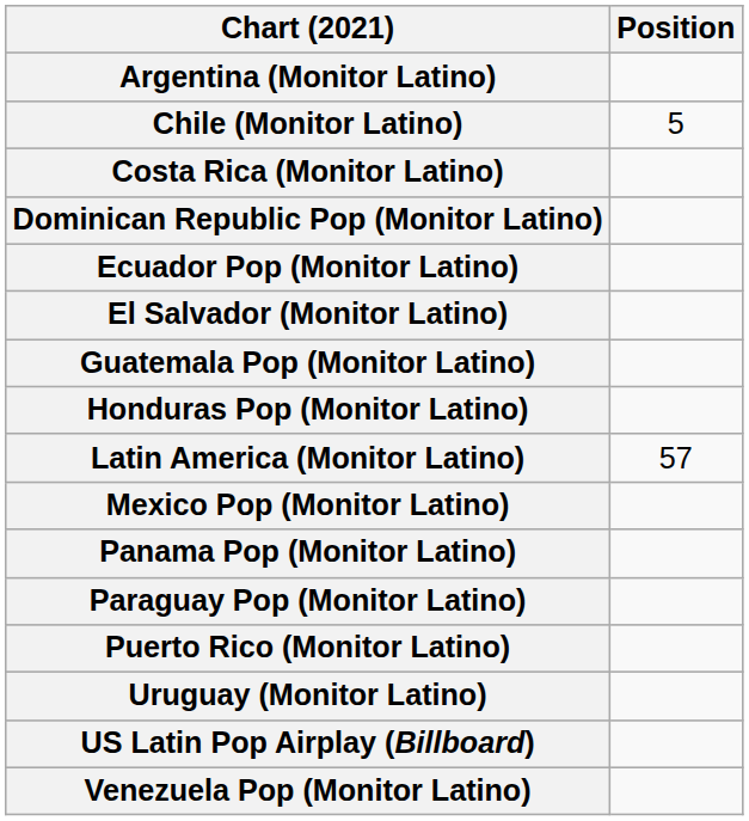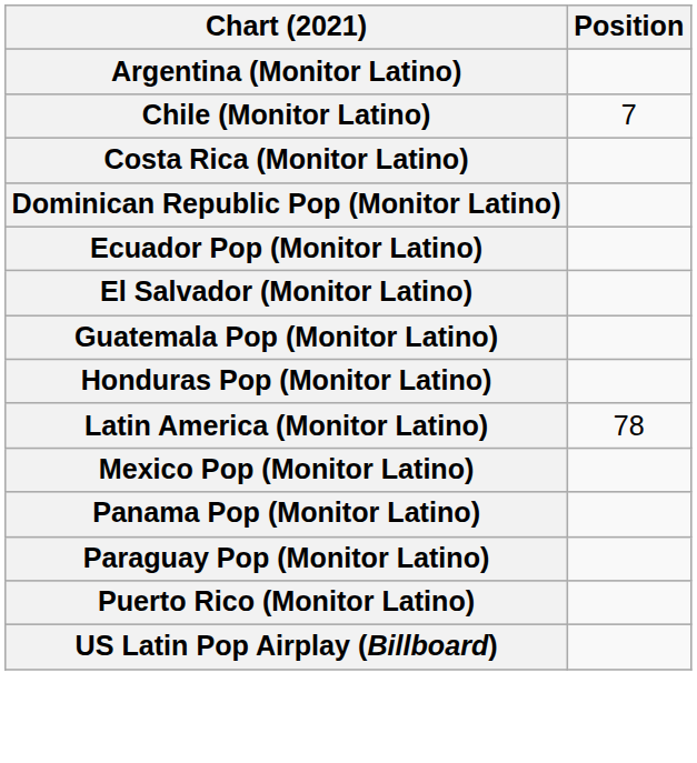Chile (Monitor Latino) | Position: 5 -> 7
Latin America (Monitor Latino) | Position: 57 -> 78
- row: Uruguay (Monitor Latino)
- row: Venezuela Pop (Monitor Latino)
